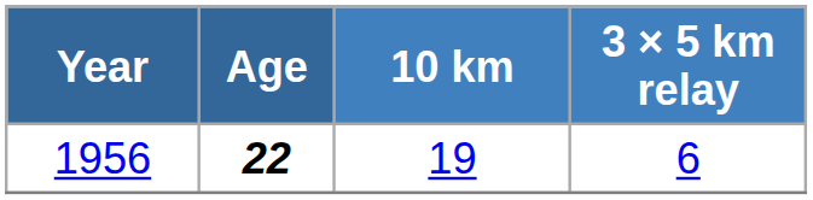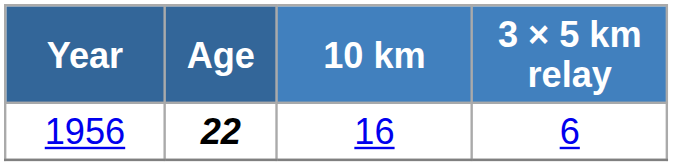1956 | 10 km: 19 -> 16
